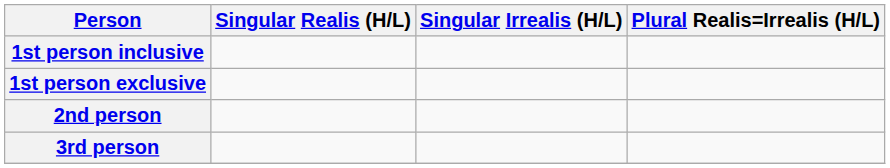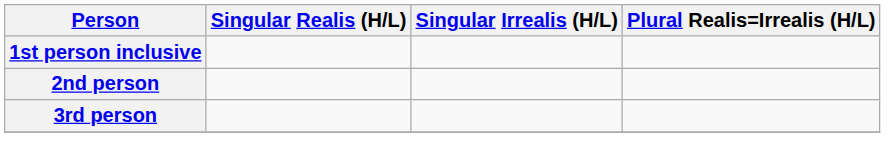- row: 1st person exclusive
